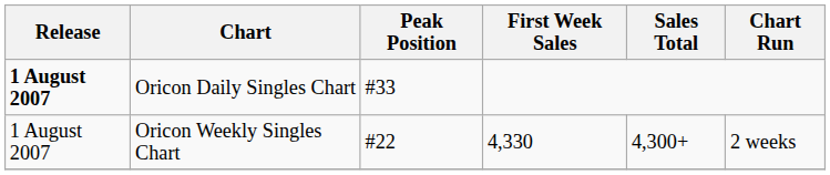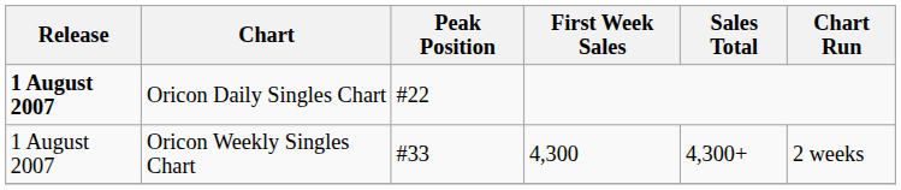Oricon Daily Singles Chart | Peak Position: #33 -> #22
Oricon Weekly Singles Chart | Peak Position: #22 -> #33
Oricon Weekly Singles Chart | First Week Sales: 4,330 -> 4,300
